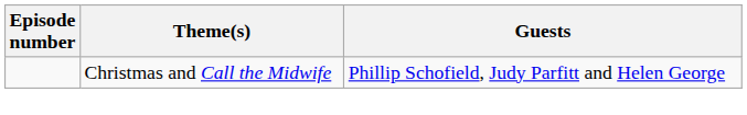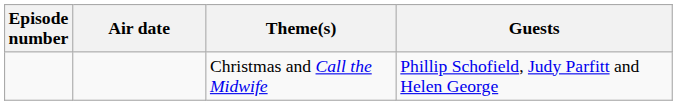+ column: Air date
